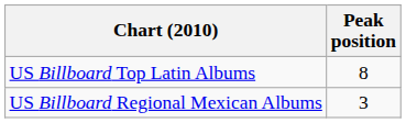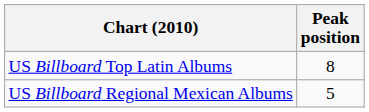US Billboard Regional Mexican Albums | Peak position: 3 -> 5
